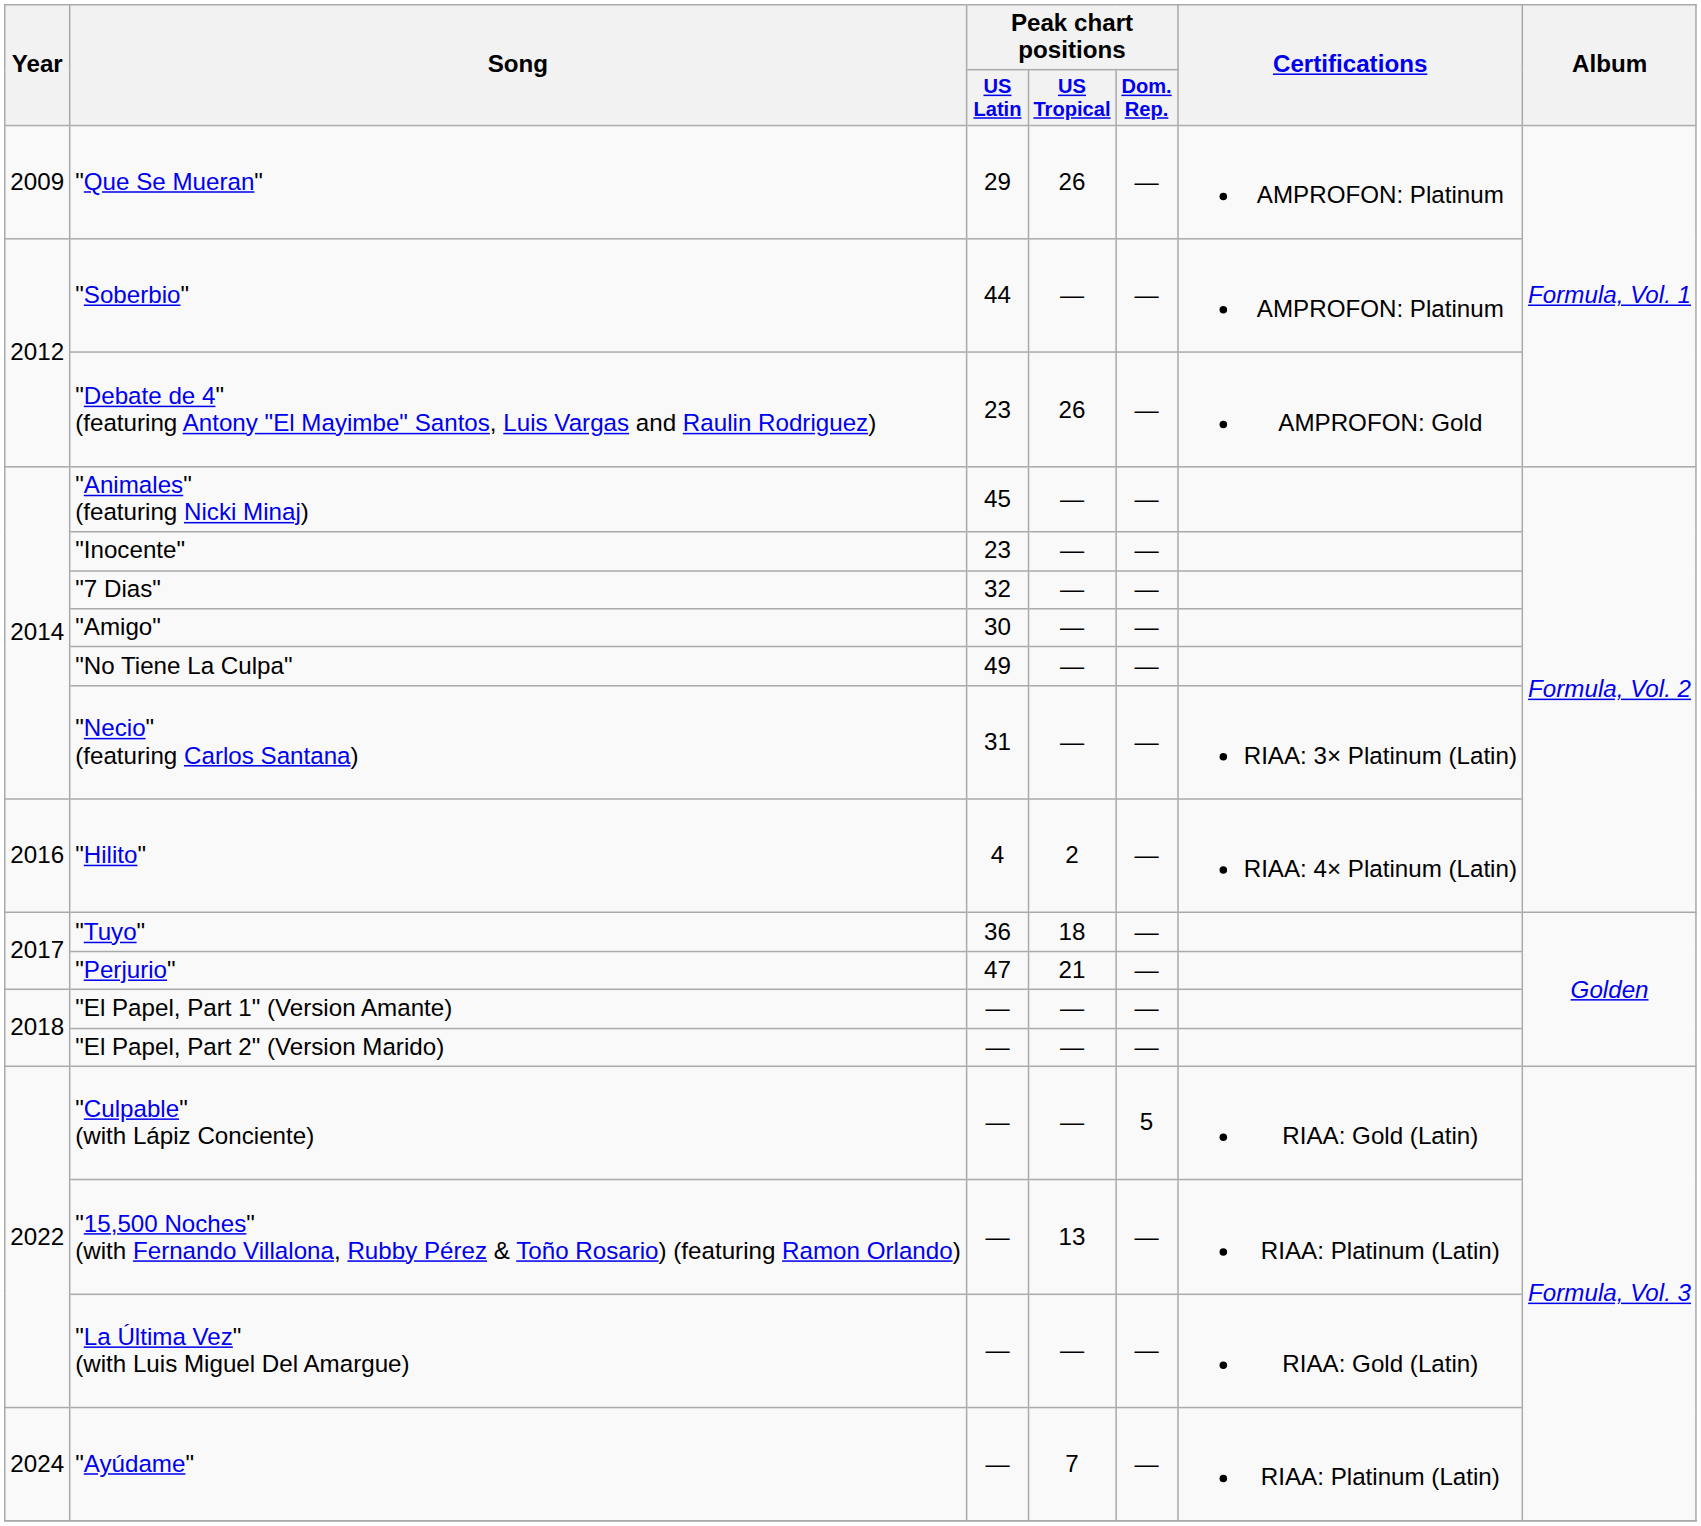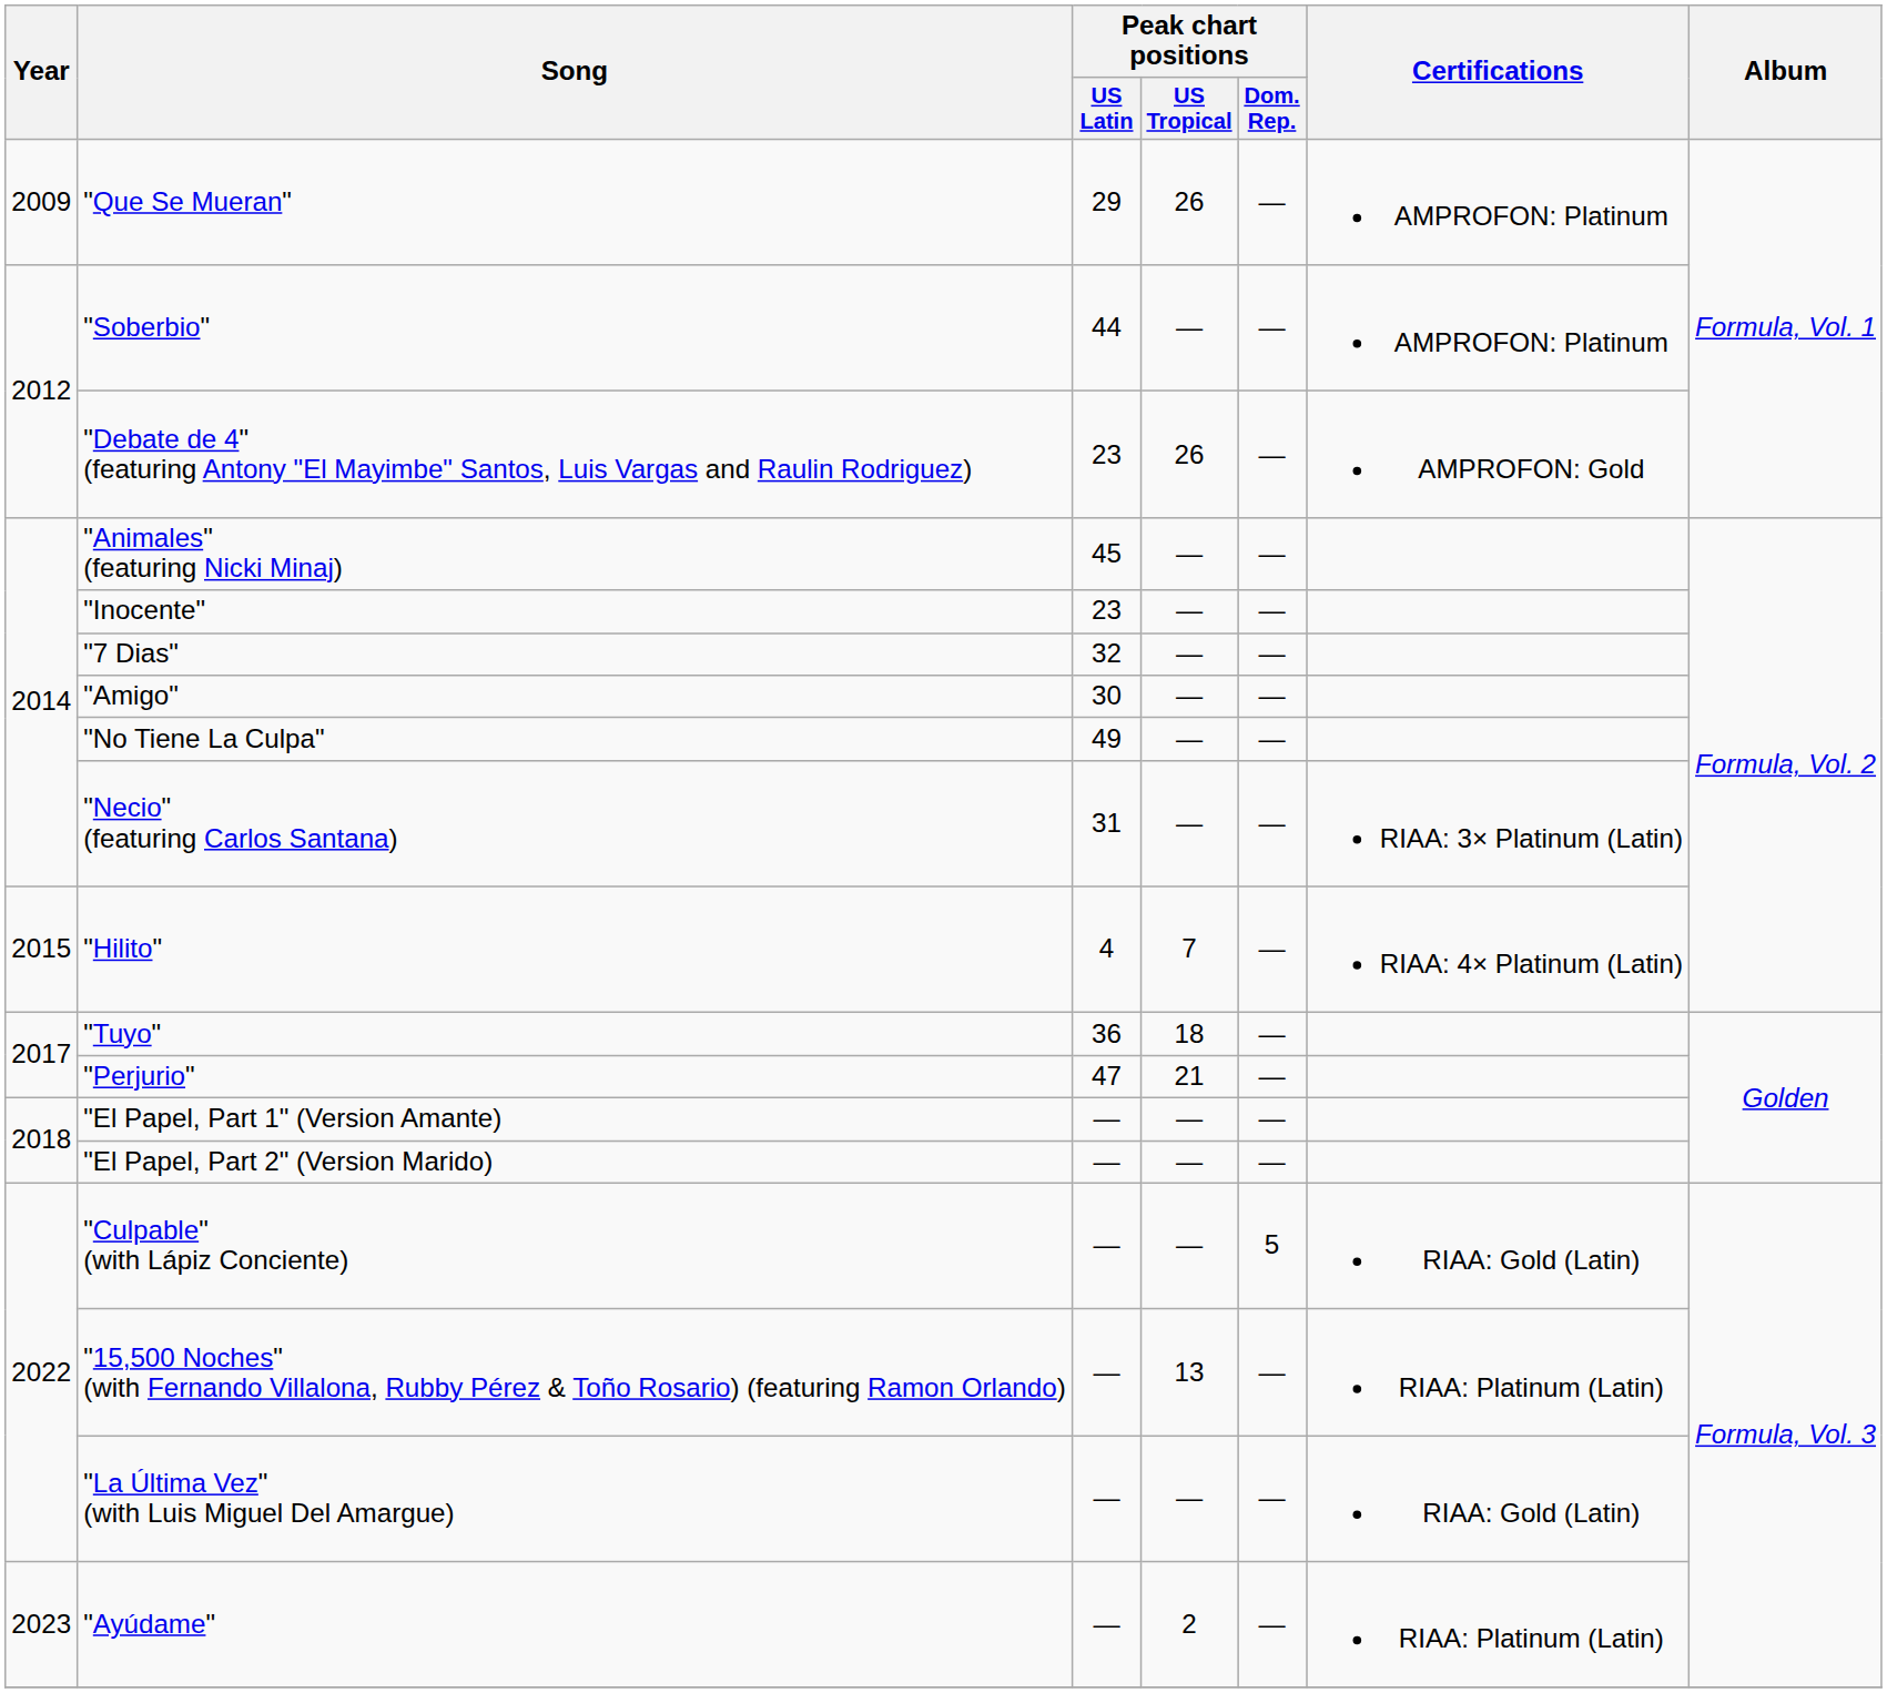"Hilito" | Year: 2016 -> 2015
"Hilito" | Peak chart positions / US Tropical: 2 -> 7
"Ayúdame" | Year: 2024 -> 2023
"Ayúdame" | Peak chart positions / US Tropical: 7 -> 2
